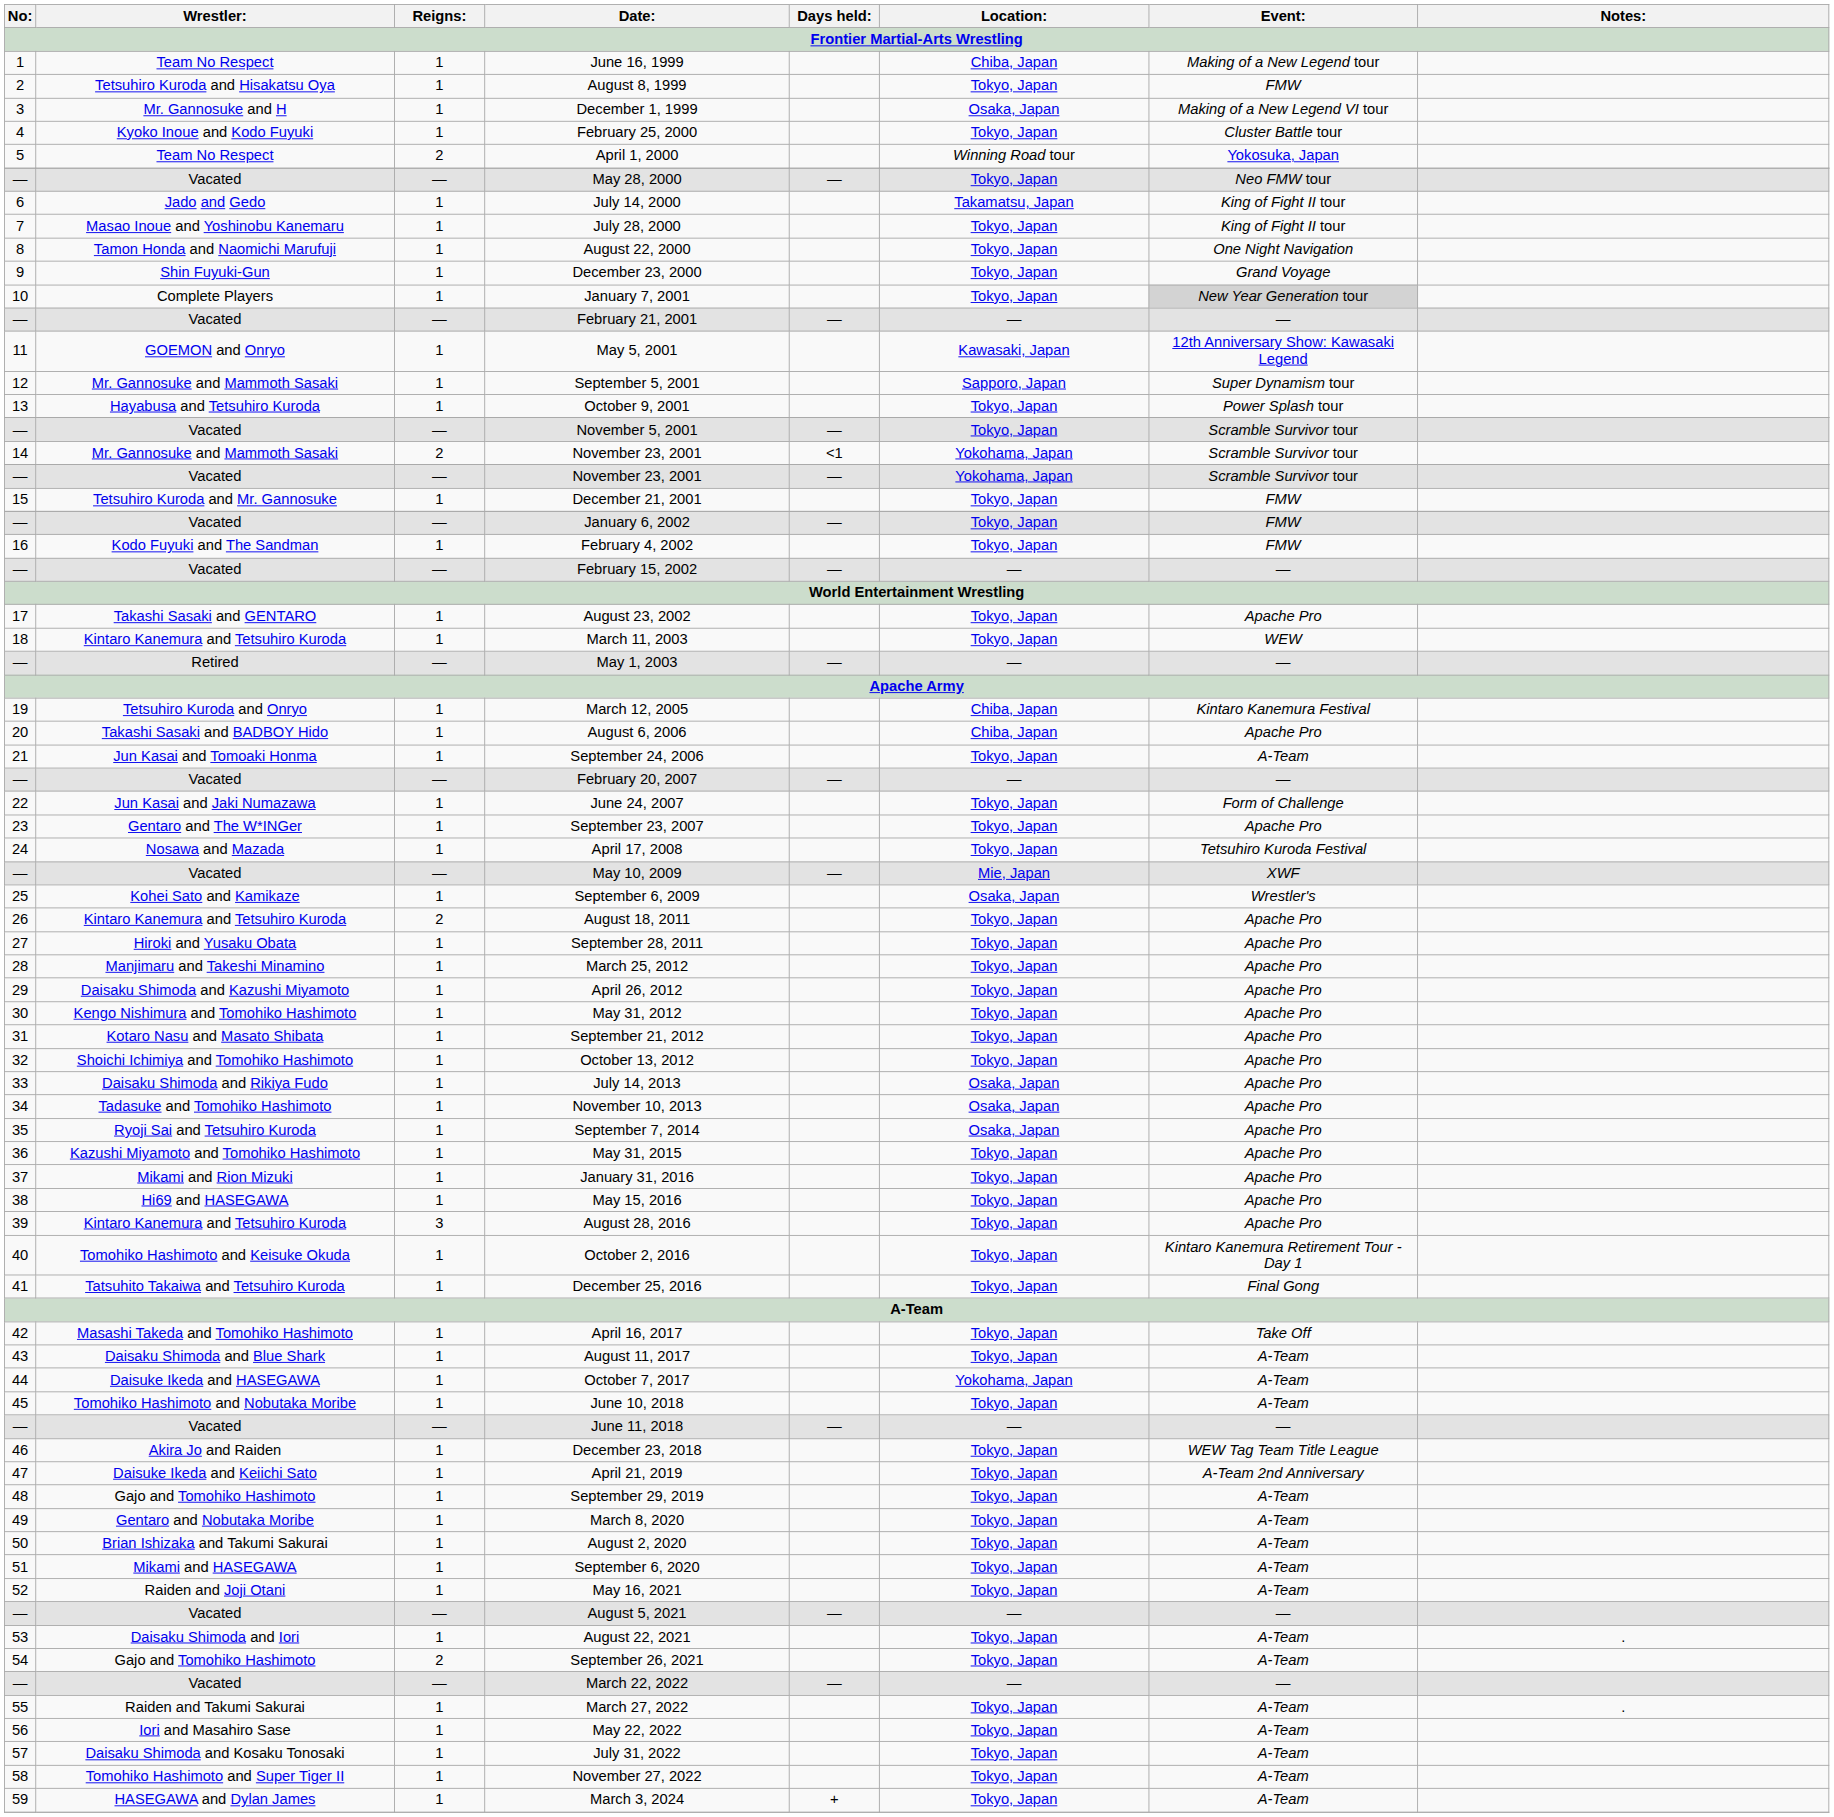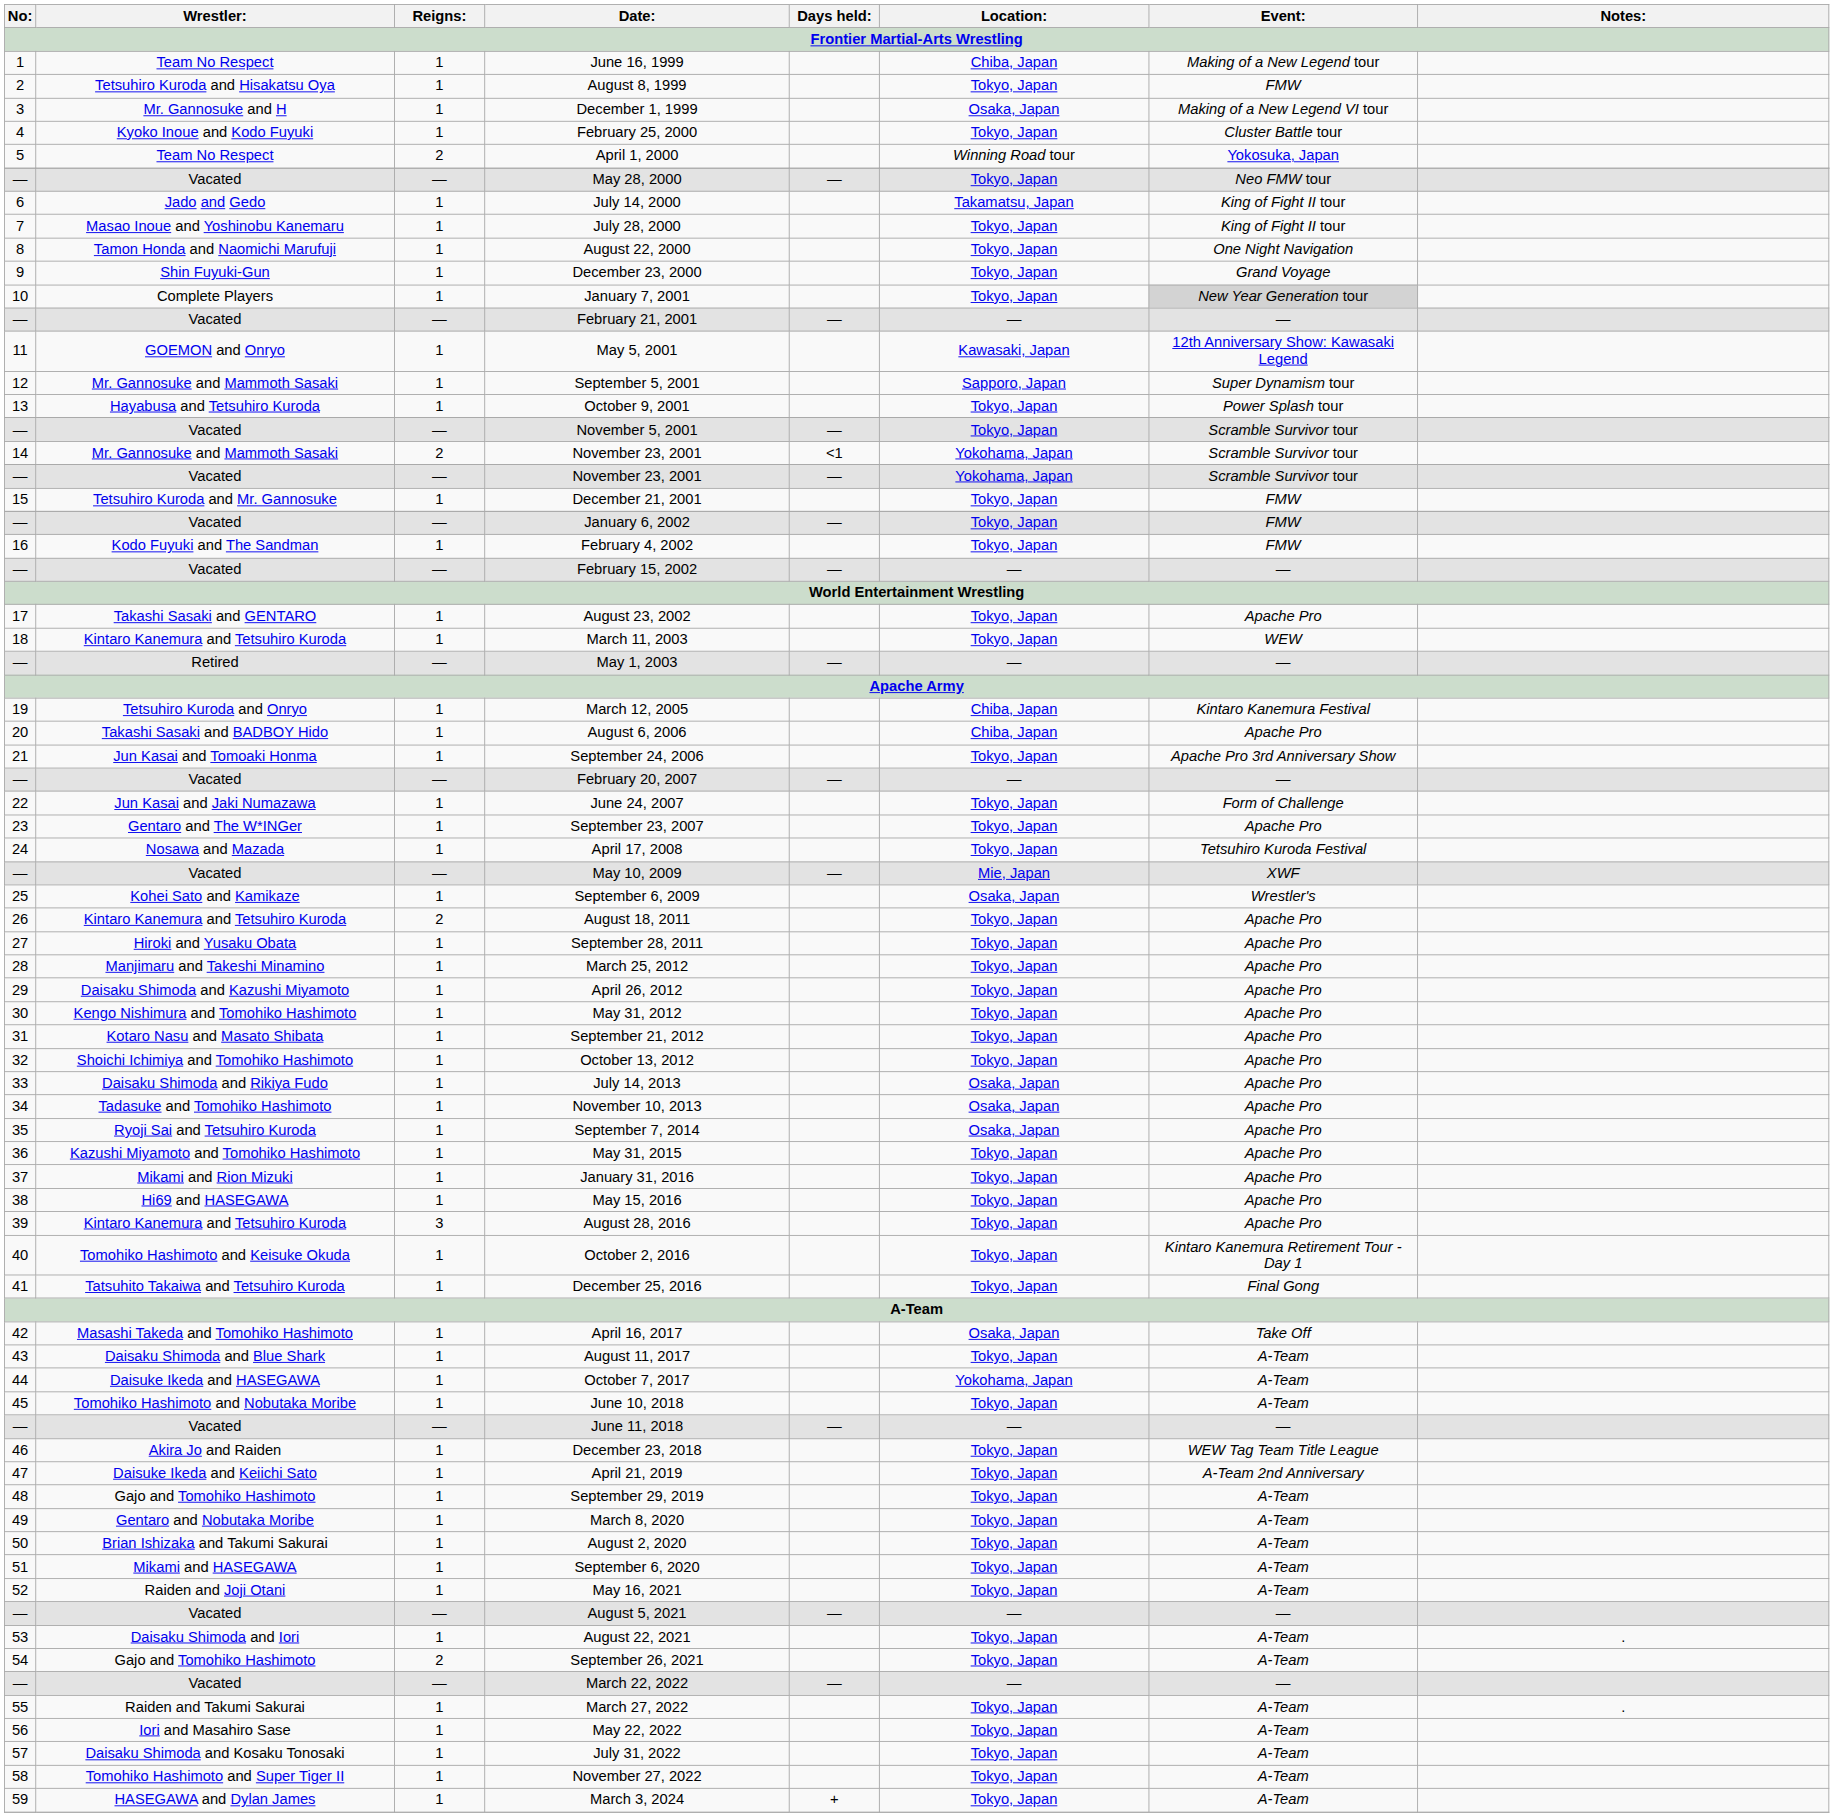September 24, 2006 | Event:: A-Team -> Apache Pro 3rd Anniversary Show
April 16, 2017 | Location:: Tokyo, Japan -> Osaka, Japan
